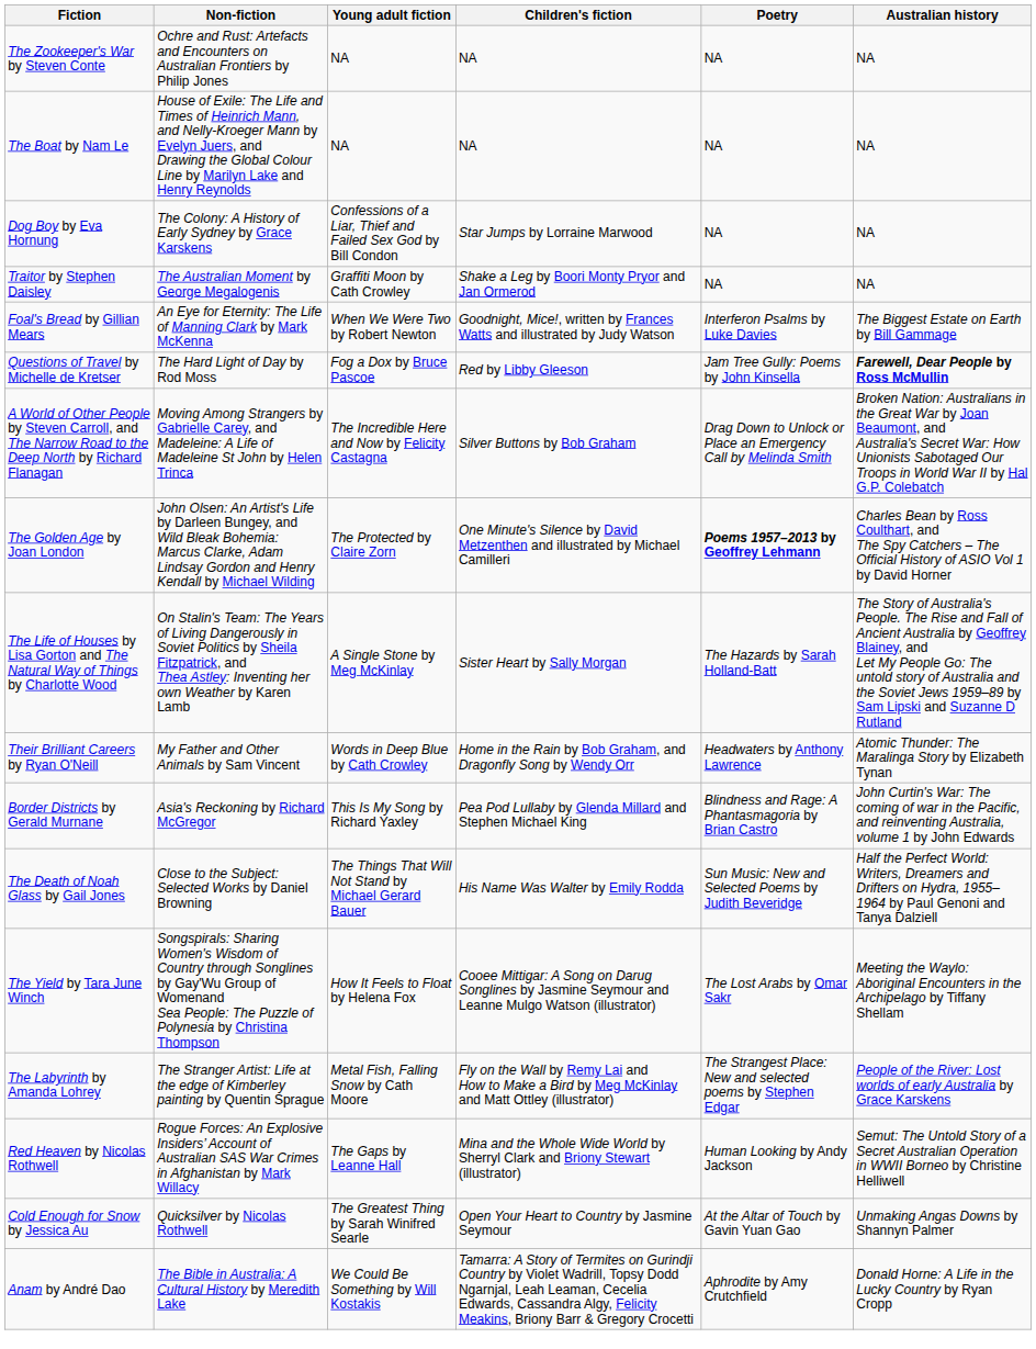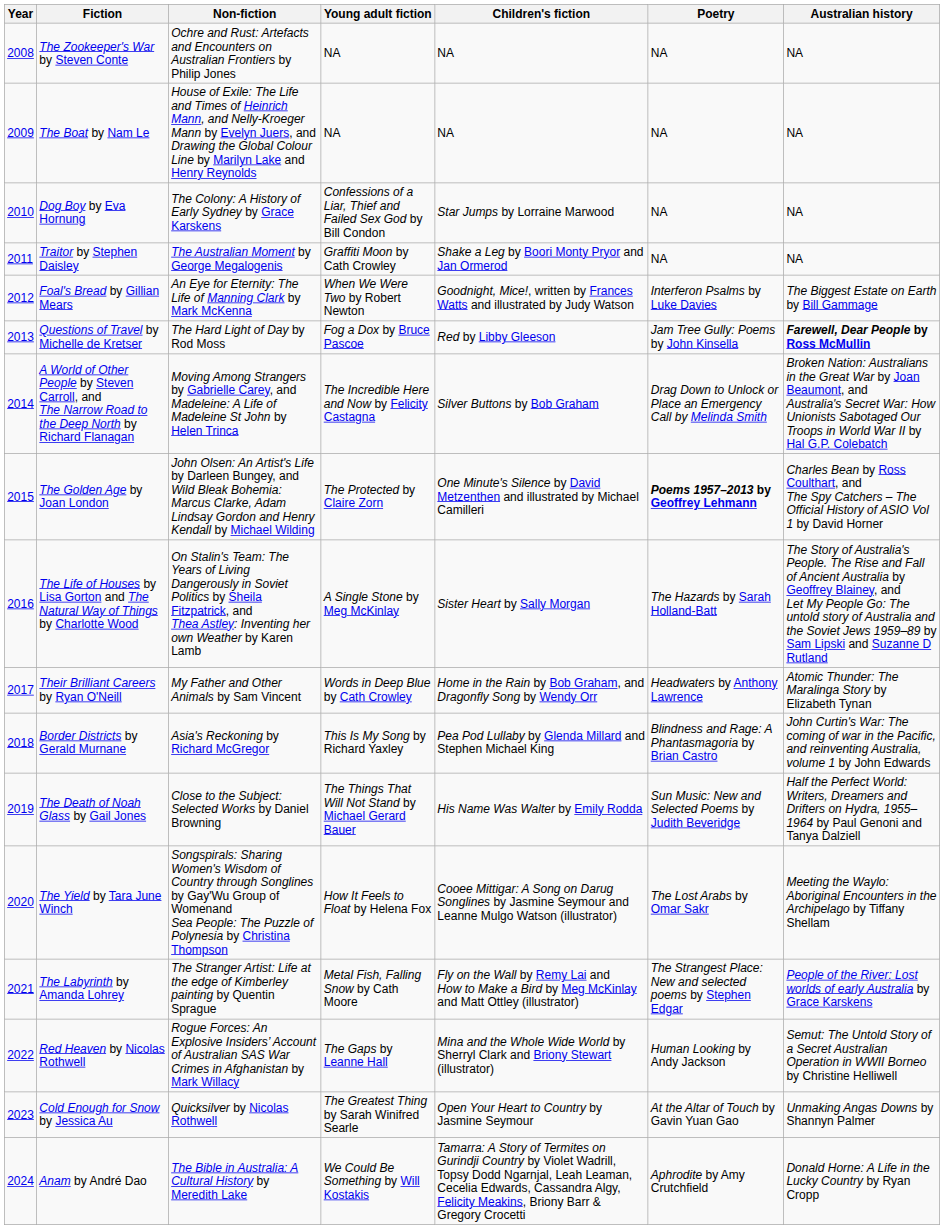+ column: Year | 2008 | 2009 | 2010 | 2011 | 2012 | 2013 | 2014 | 2015 | 2016 | 2017 | 2018 | 2019 | 2020 | 2021 | 2022 | 2023 | 2024
